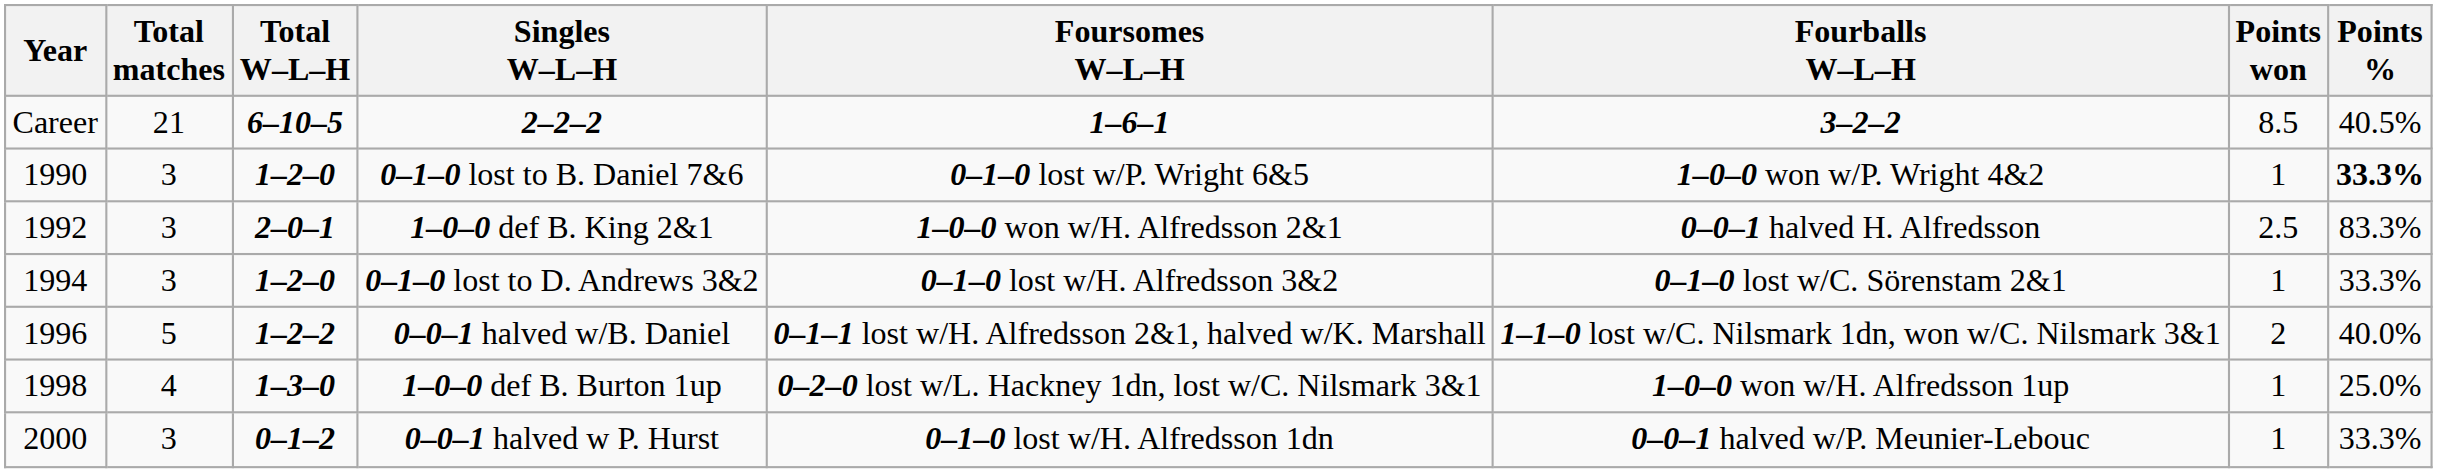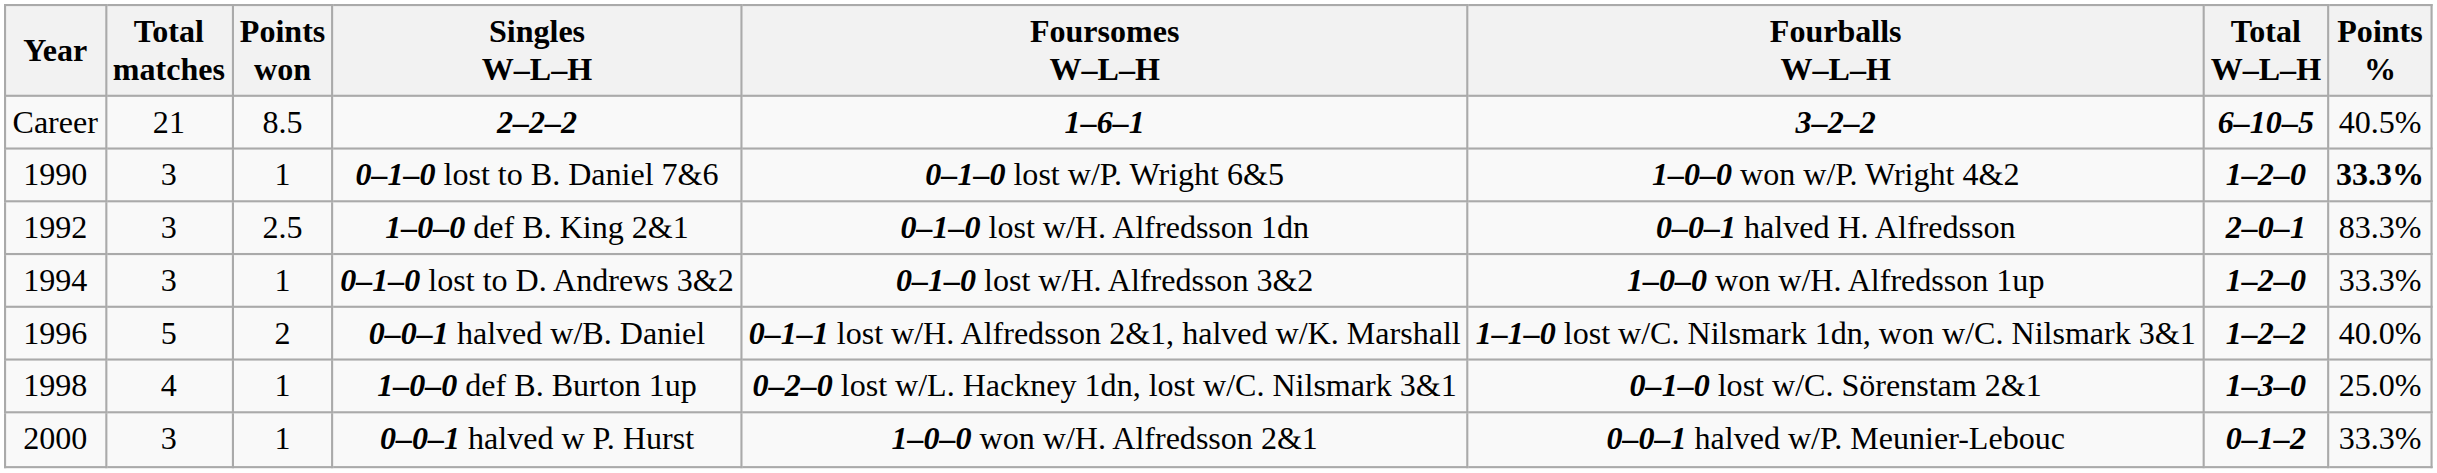columns swapped: Total W–L–H <-> Points won
1–0–0 def B. King 2&1 | Foursomes W–L–H: 1–0–0 won w/H. Alfredsson 2&1 -> 0–1–0 lost w/H. Alfredsson 1dn
0–1–0 lost to D. Andrews 3&2 | Fourballs W–L–H: 0–1–0 lost w/C. Sörenstam 2&1 -> 1–0–0 won w/H. Alfredsson 1up
1–0–0 def B. Burton 1up | Fourballs W–L–H: 1–0–0 won w/H. Alfredsson 1up -> 0–1–0 lost w/C. Sörenstam 2&1
0–0–1 halved w P. Hurst | Foursomes W–L–H: 0–1–0 lost w/H. Alfredsson 1dn -> 1–0–0 won w/H. Alfredsson 2&1
